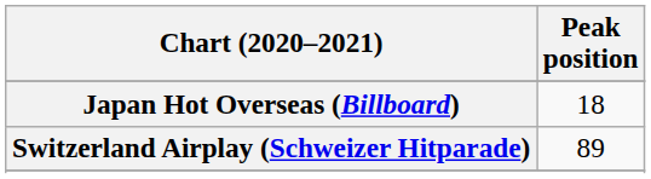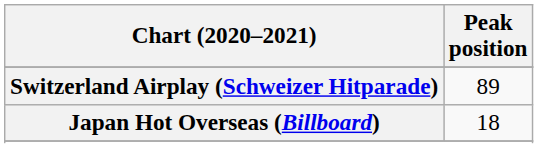rows swapped: Japan Hot Overseas (Billboard) <-> Switzerland Airplay (Schweizer Hitparade)
